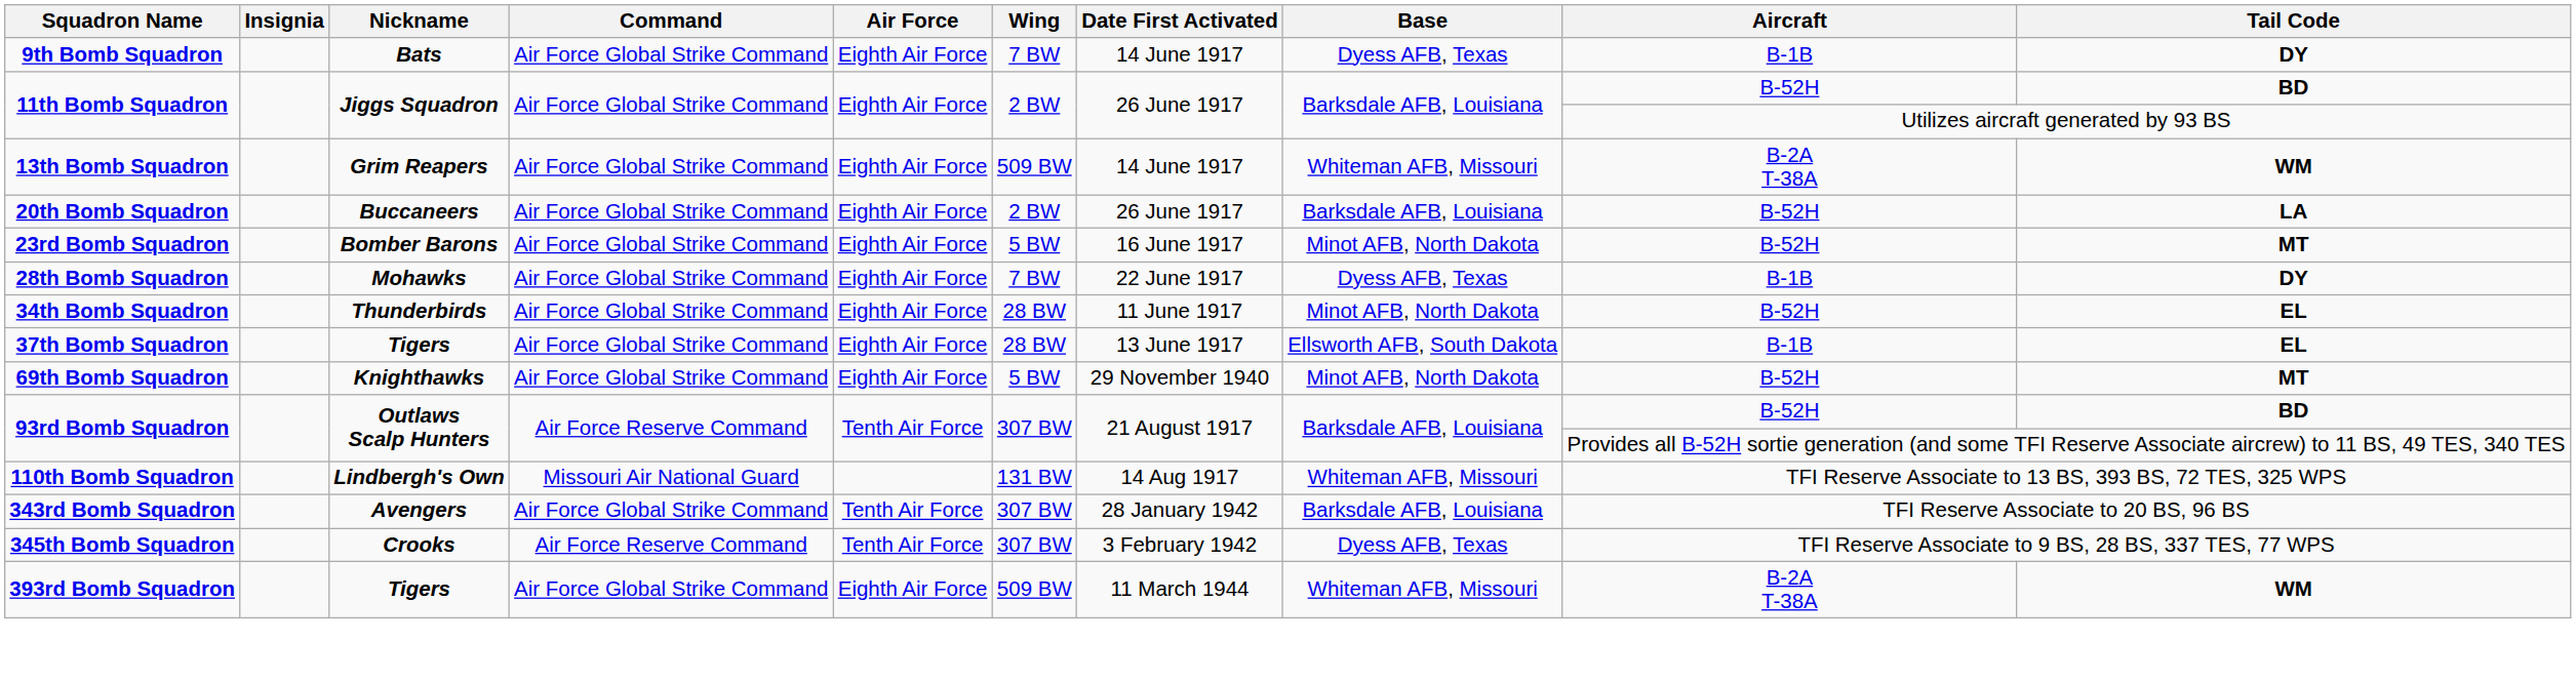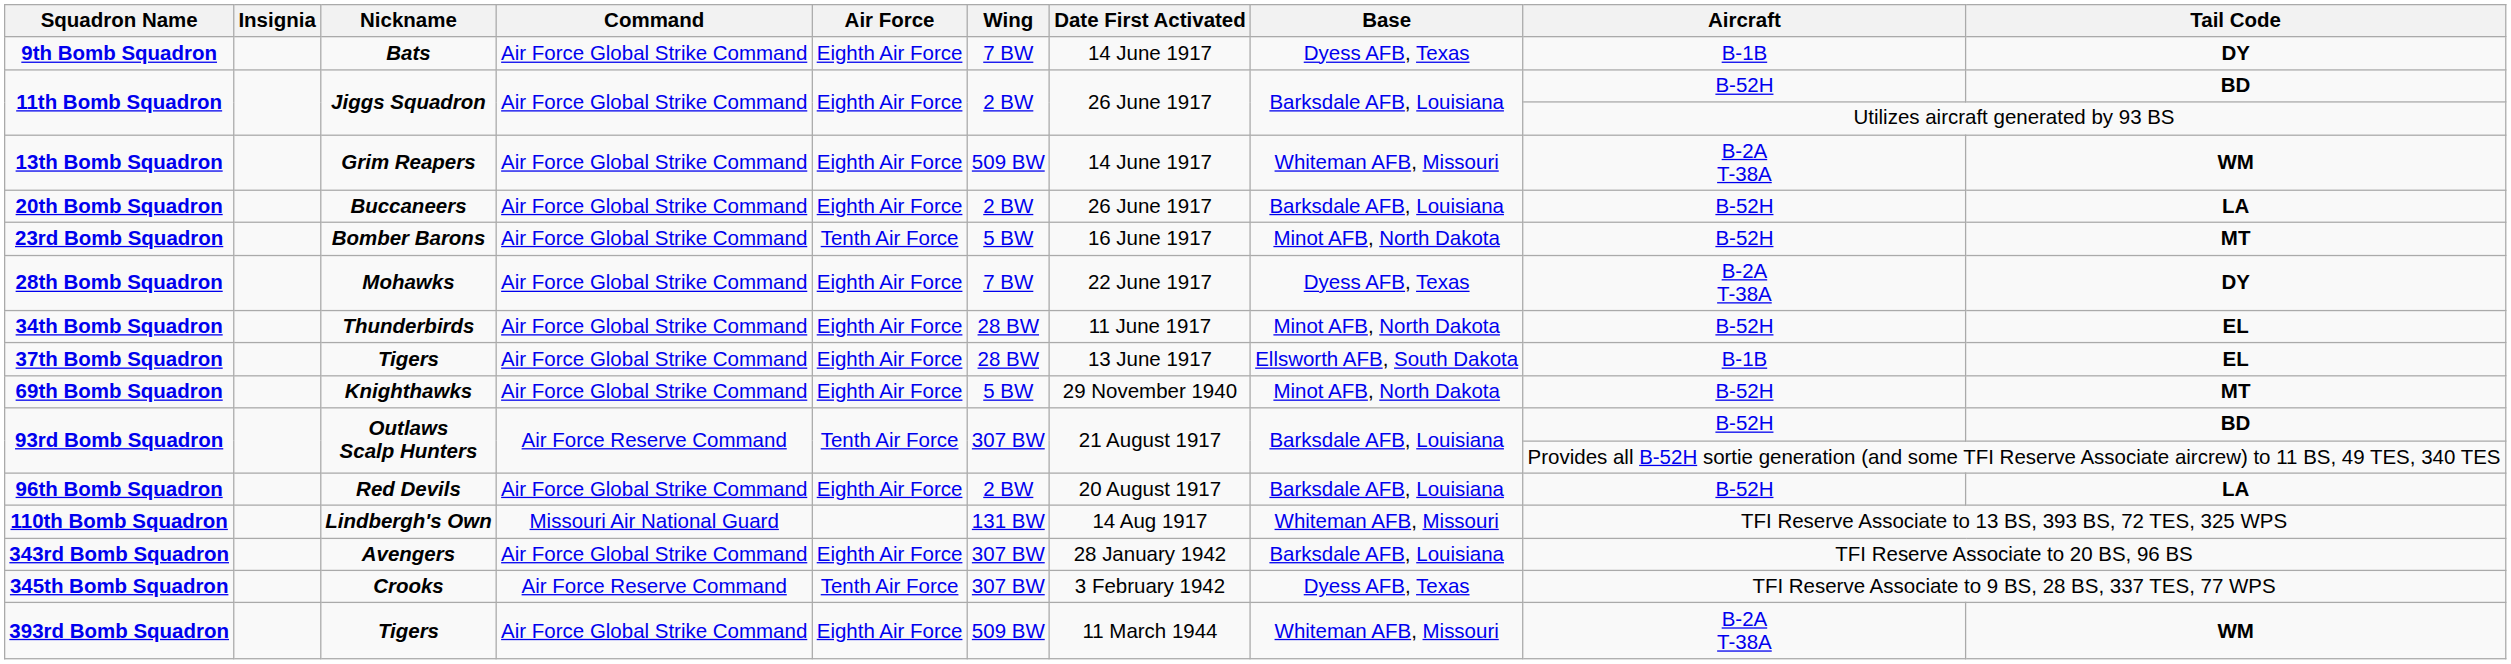23rd Bomb Squadron | Air Force: Eighth Air Force -> Tenth Air Force
28th Bomb Squadron | Aircraft: B-1B -> B-2A T-38A
+ row: 96th Bomb Squadron | Red Devils | Air Force Global Strike Command | Eighth Air Force | 2 BW | 20 August 1917 | Barksdale AFB, Louisiana | B-52H | LA
343rd Bomb Squadron | Air Force: Tenth Air Force -> Eighth Air Force
